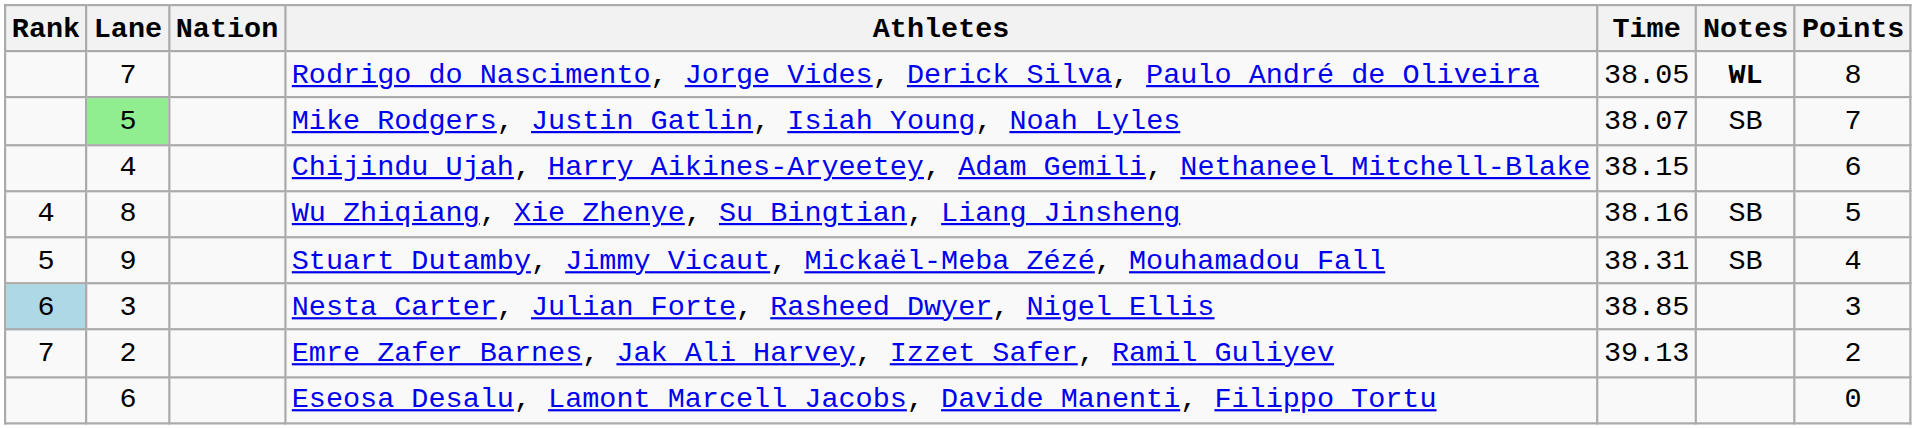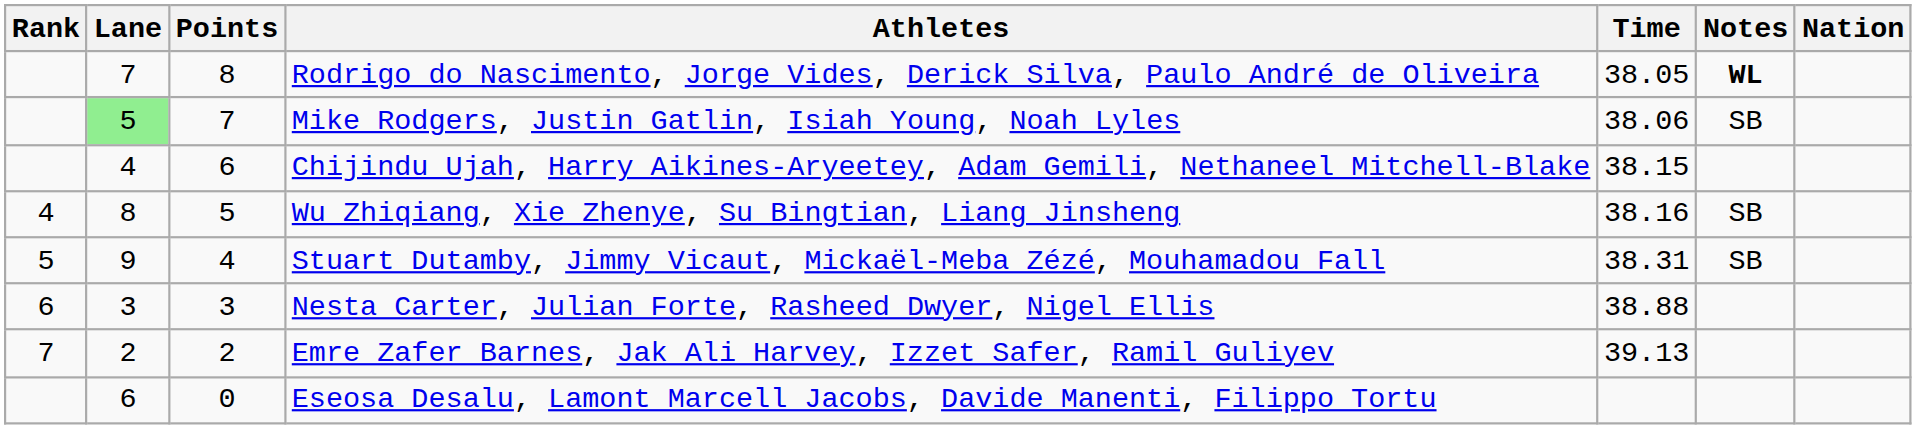columns swapped: Nation <-> Points
Mike Rodgers, Justin Gatlin, Isiah Young, Noah Lyles | Time: 38.07 -> 38.06
Nesta Carter, Julian Forte, Rasheed Dwyer, Nigel Ellis | Rank: lightblue background -> no background
Nesta Carter, Julian Forte, Rasheed Dwyer, Nigel Ellis | Time: 38.85 -> 38.88
